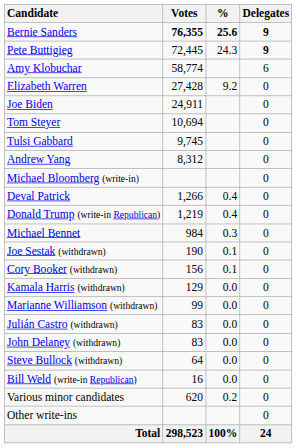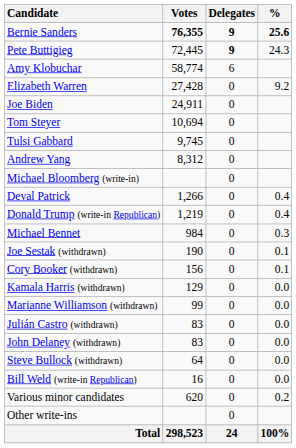columns swapped: % <-> Delegates
